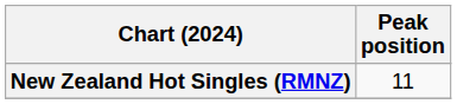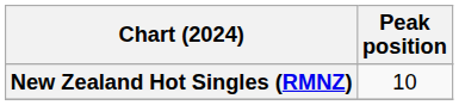New Zealand Hot Singles (RMNZ) | Peak position: 11 -> 10
